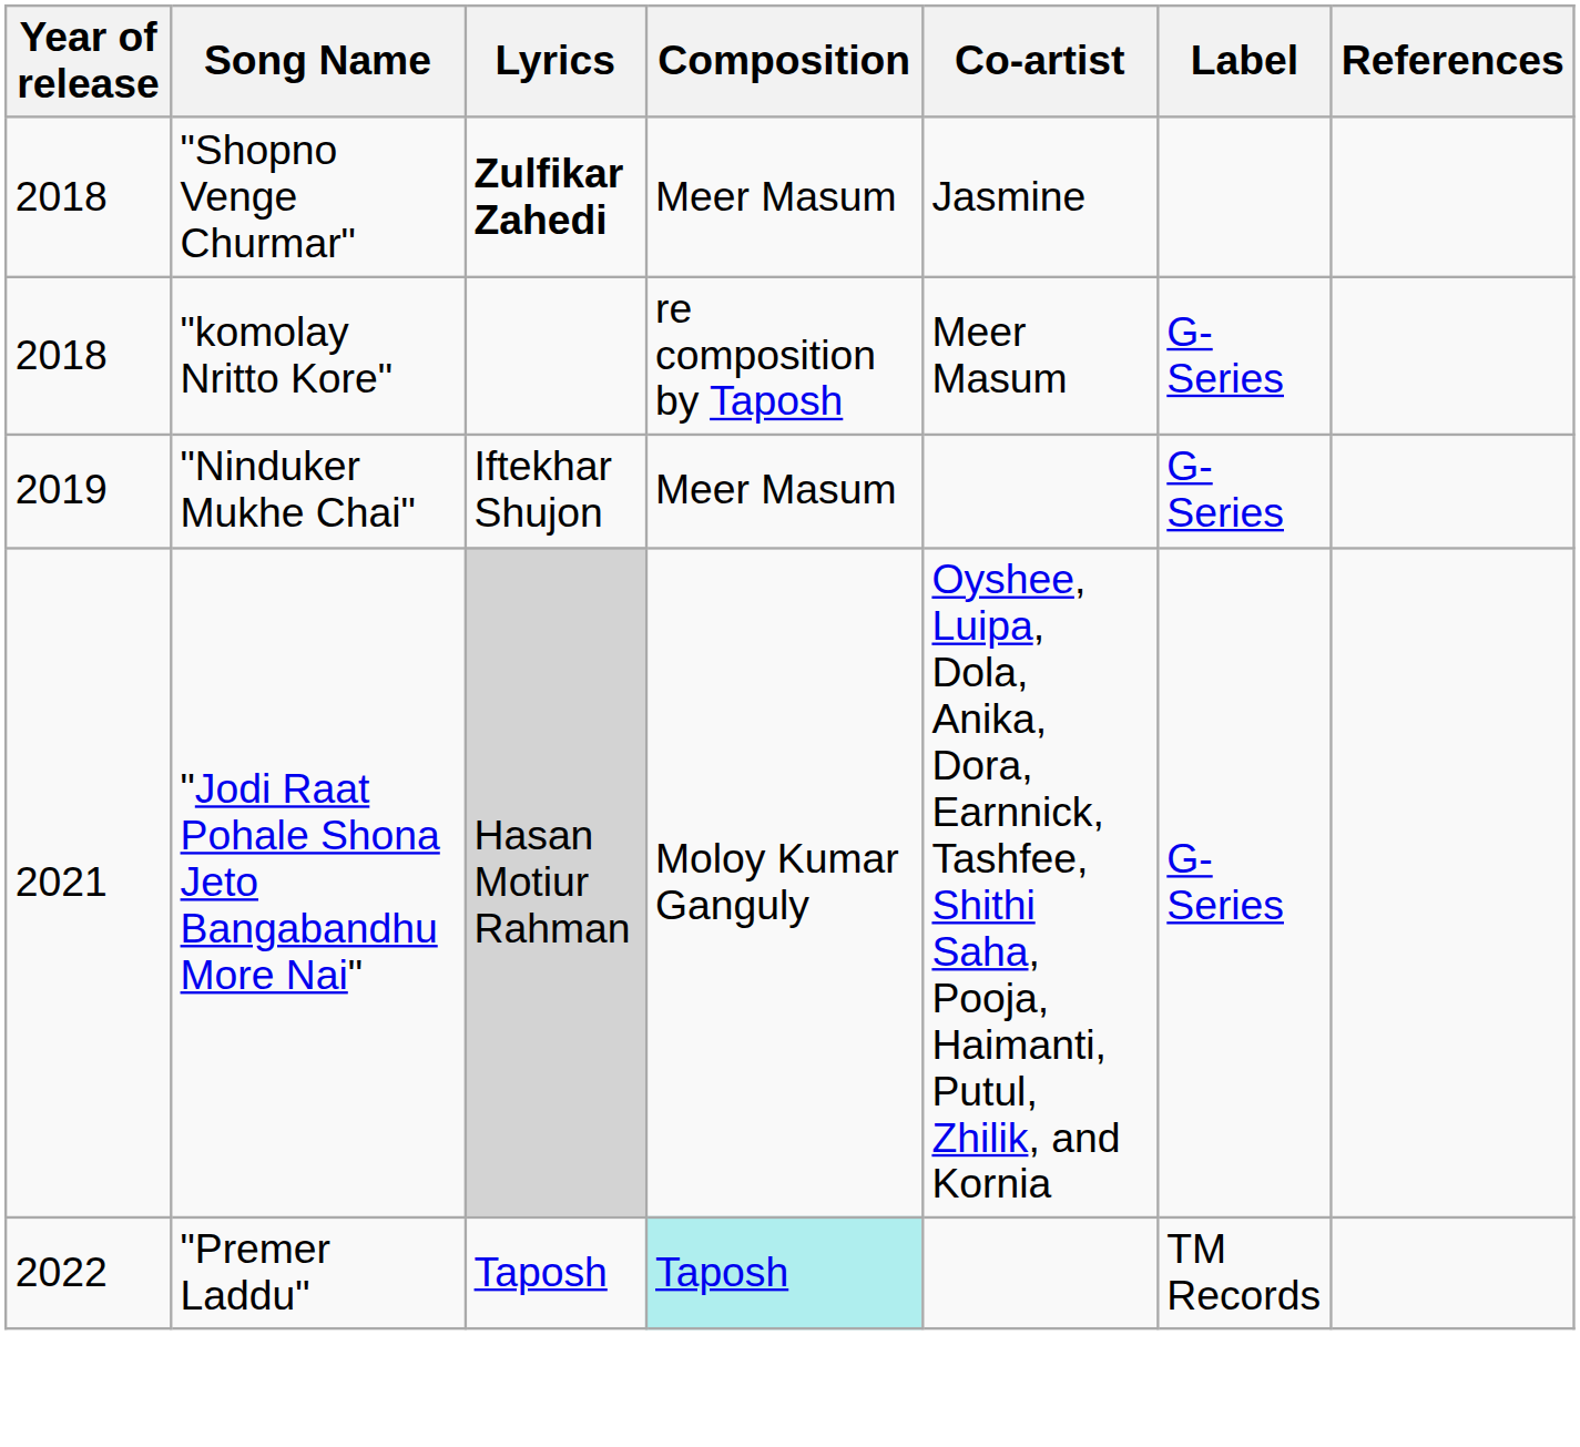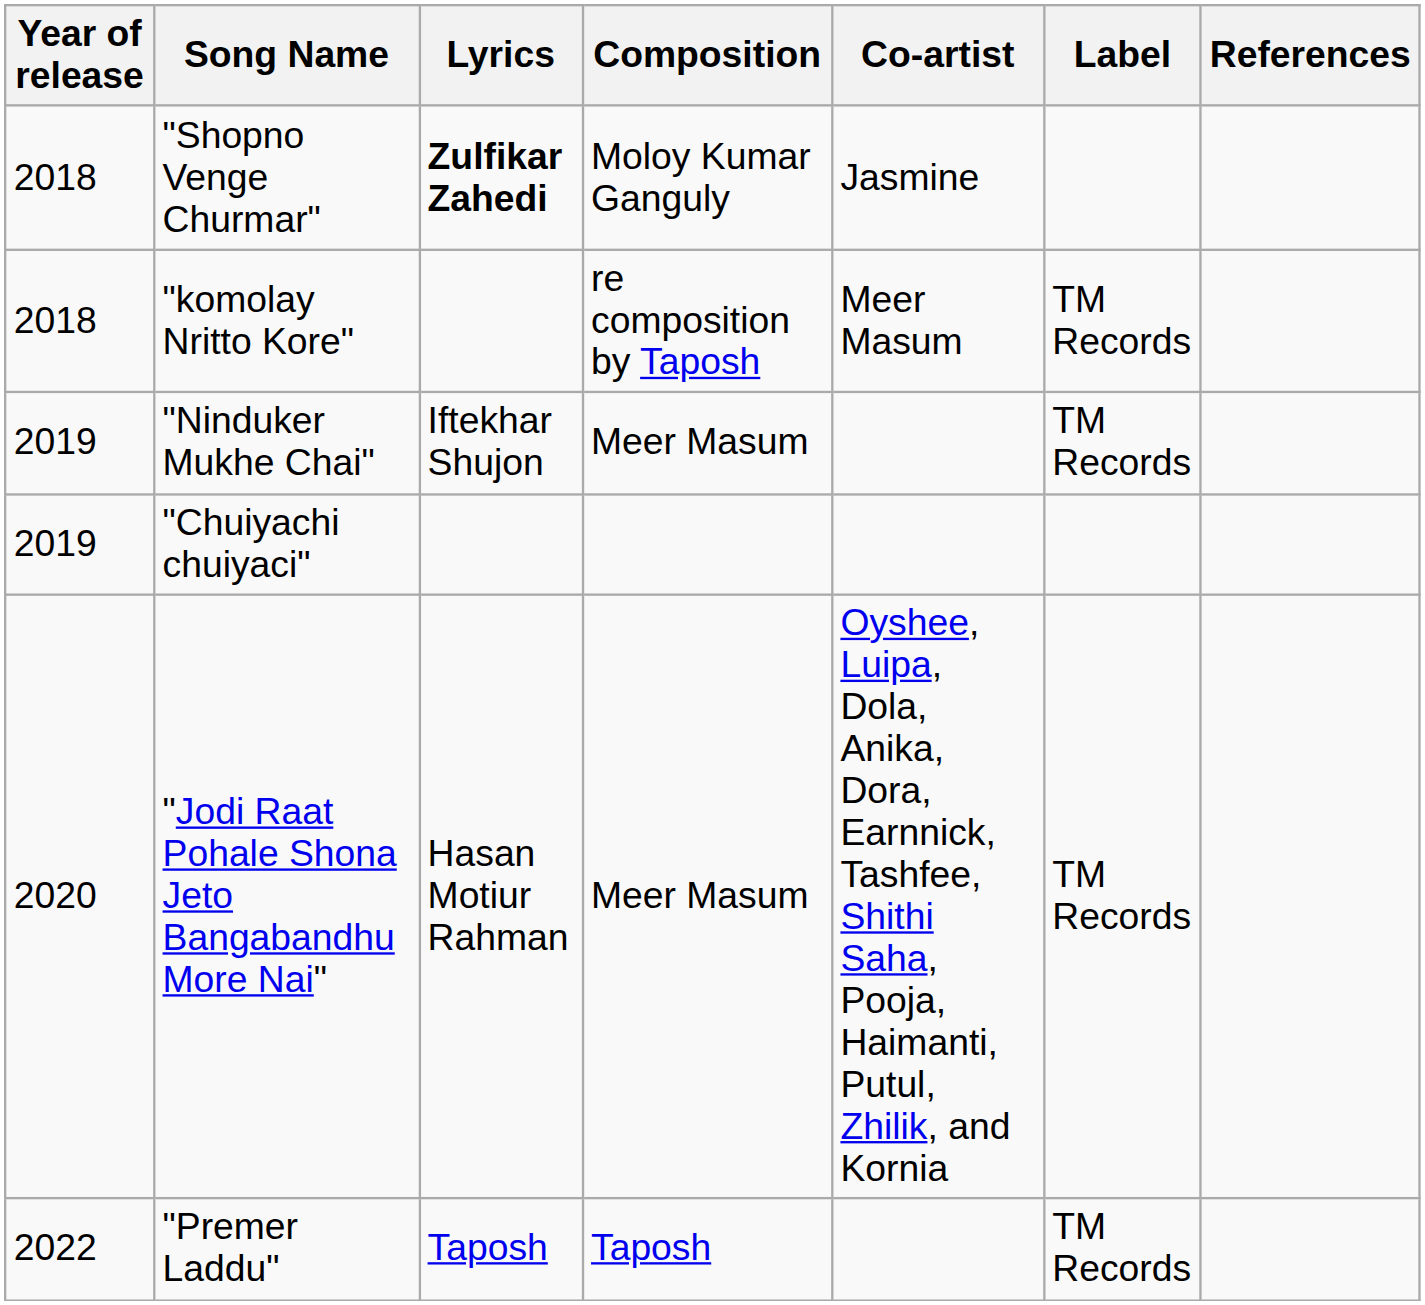"Shopno Venge Churmar" | Composition: Meer Masum -> Moloy Kumar Ganguly
"komolay Nritto Kore" | Label: G-Series -> TM Records
"Ninduker Mukhe Chai" | Label: G-Series -> TM Records
+ row: 2019 | "Chuiyachi chuiyaci"
"Jodi Raat Pohale Shona Jeto Bangabandhu More Nai" | Year of release: 2021 -> 2020
"Jodi Raat Pohale Shona Jeto Bangabandhu More Nai" | Lyrics: lightgrey background -> no background
"Jodi Raat Pohale Shona Jeto Bangabandhu More Nai" | Composition: Moloy Kumar Ganguly -> Meer Masum
"Jodi Raat Pohale Shona Jeto Bangabandhu More Nai" | Label: G-Series -> TM Records
"Premer Laddu" | Composition: paleturquoise background -> no background
